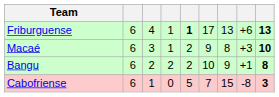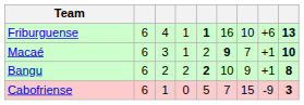Friburguense | column 6: 17 -> 16
Friburguense | column 7: 13 -> 10
Macaé | column 6: normal -> bold
Macaé | column 7: 8 -> 7
Macaé | column 8: +3 -> +1
Bangu | column 5: normal -> bold
Cabofriense | column 8: -8 -> -9
